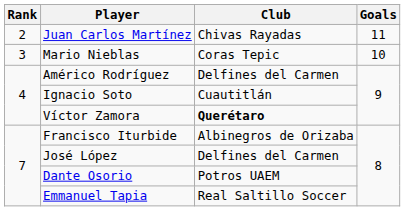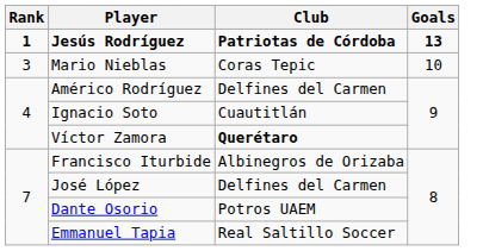+ row: 1 | Jesús Rodríguez | Patriotas de Córdoba | 13
- row: 2 | Juan Carlos Martínez | Chivas Rayadas | 11
